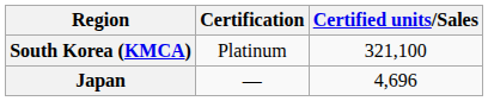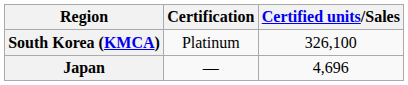South Korea (KMCA) | Certified units/Sales: 321,100 -> 326,100
